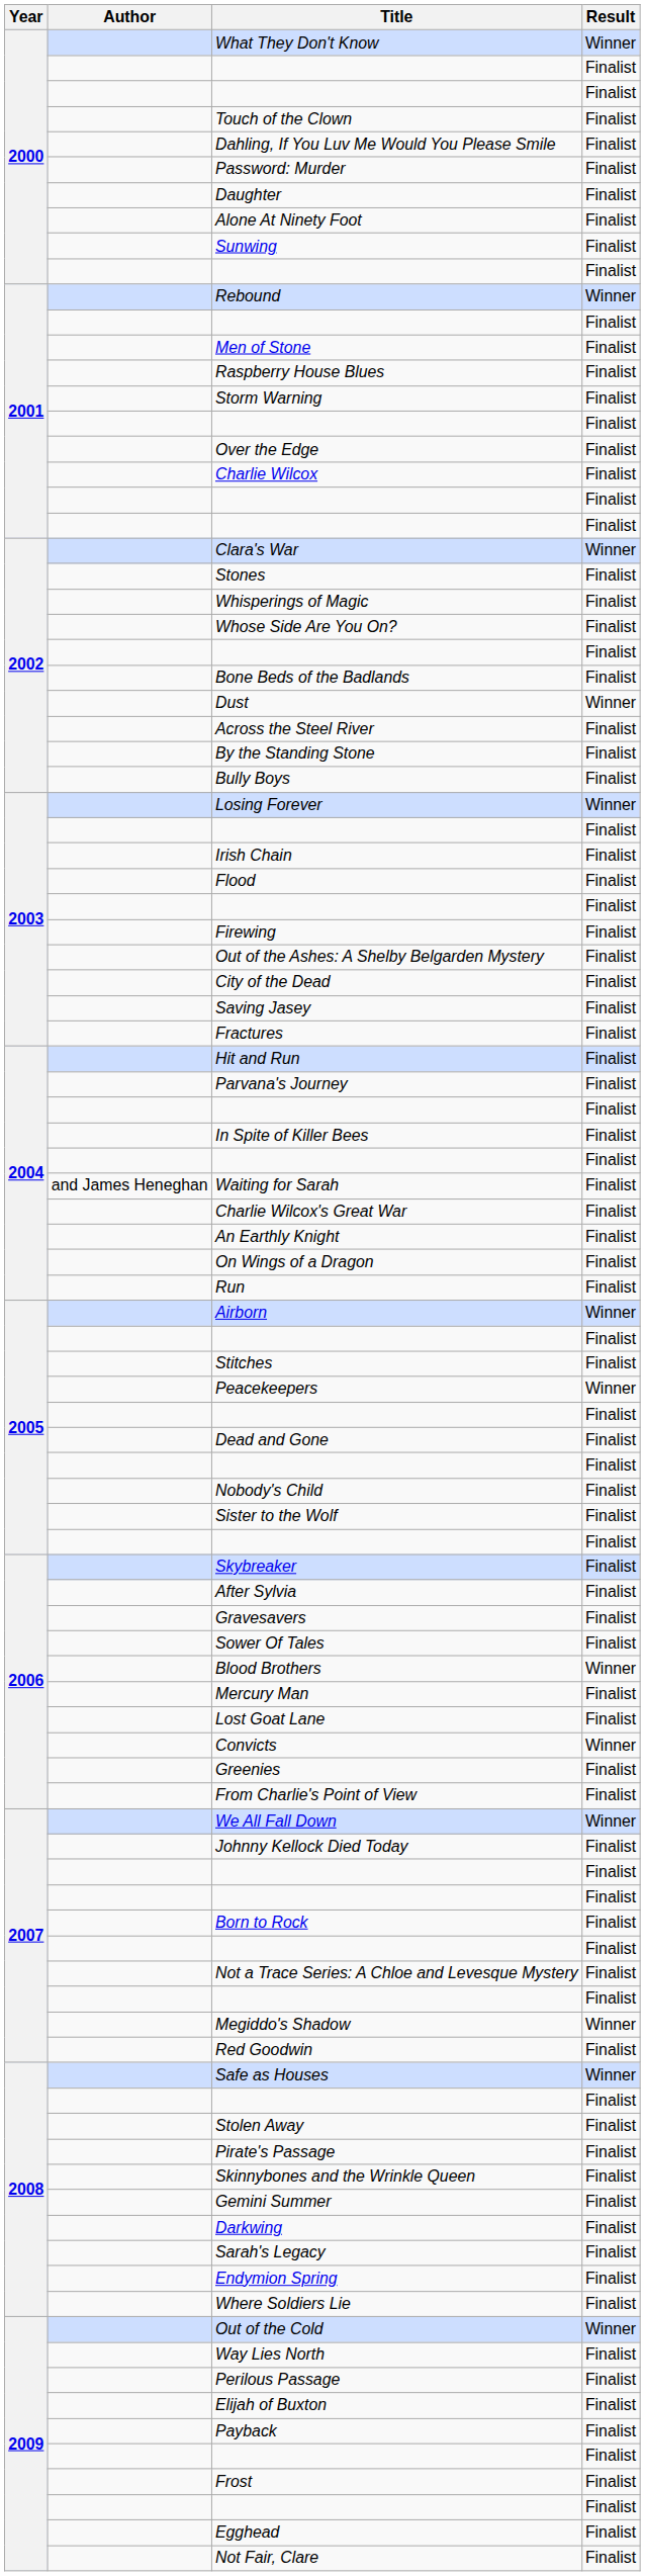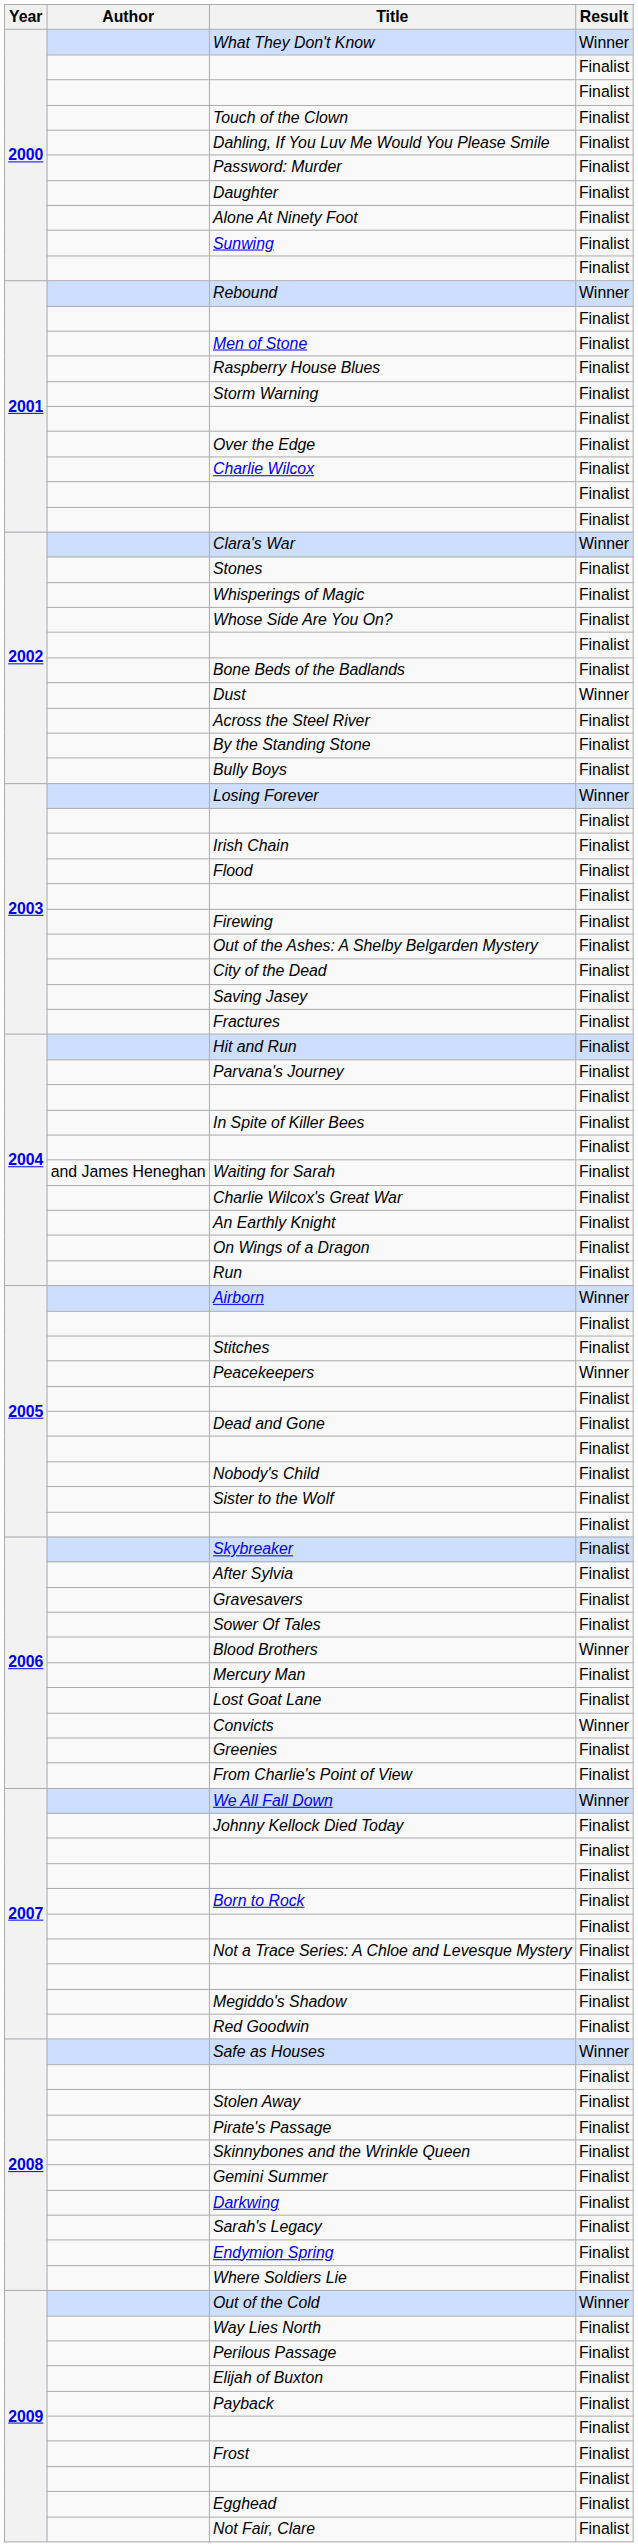Megiddo's Shadow | Result: Winner -> Finalist
